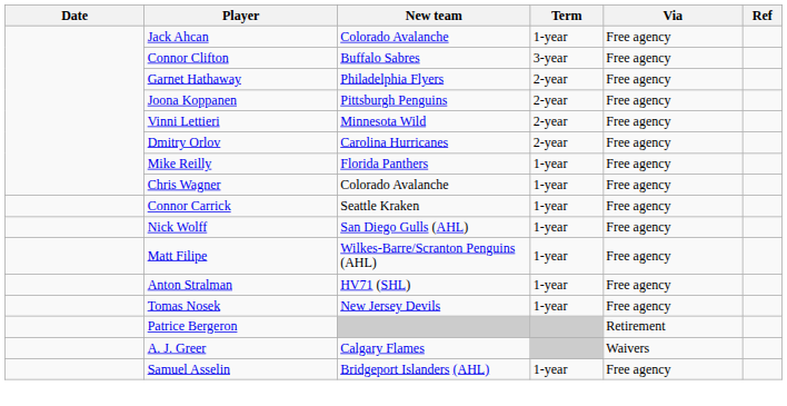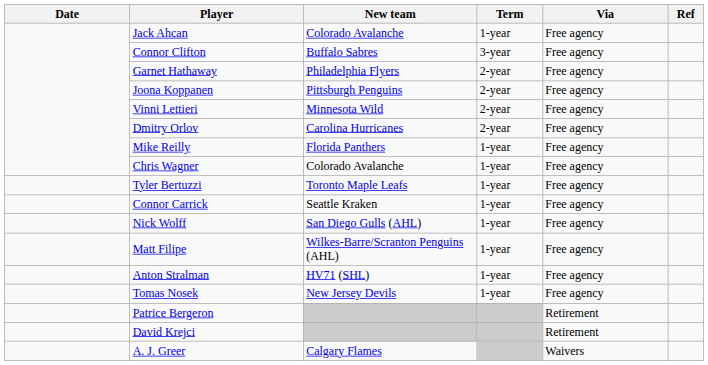+ row: Tyler Bertuzzi | Toronto Maple Leafs | 1-year | Free agency
+ row: David Krejci | Retirement
- row: Samuel Asselin | Bridgeport Islanders (AHL) | 1-year | Free agency
